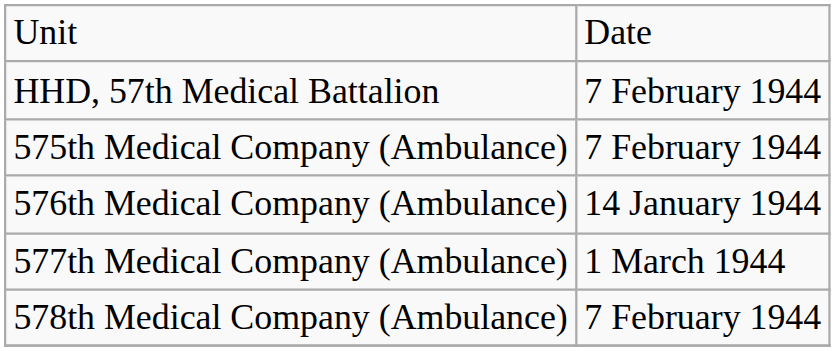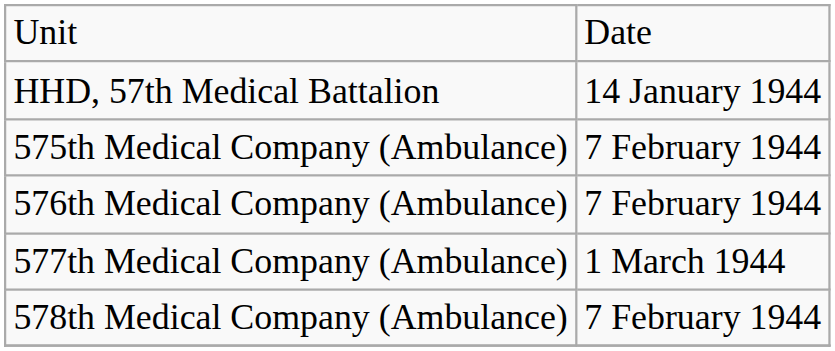HHD, 57th Medical Battalion | column 2: 7 February 1944 -> 14 January 1944
576th Medical Company (Ambulance) | column 2: 14 January 1944 -> 7 February 1944
